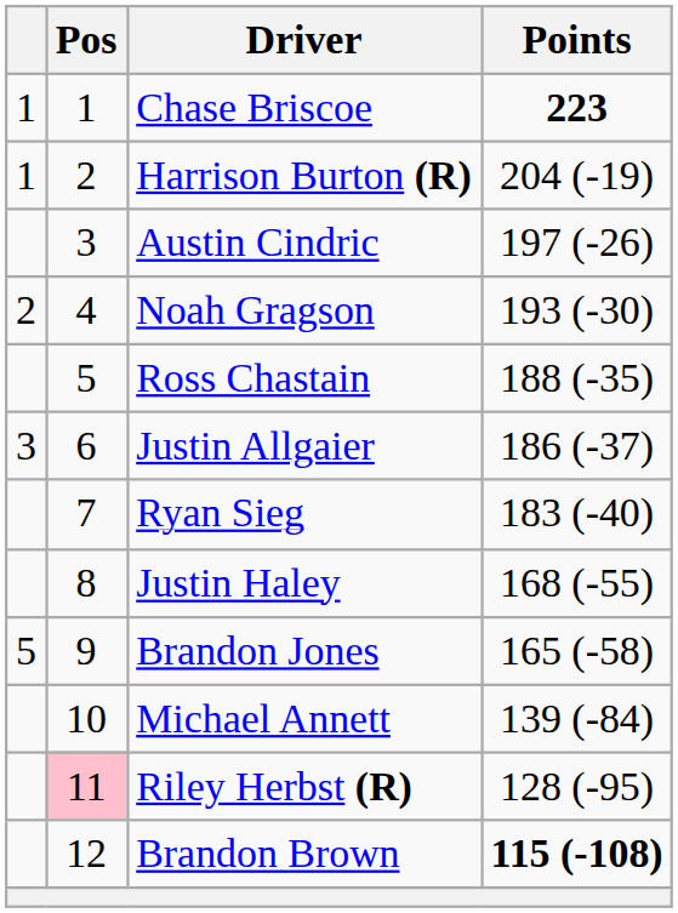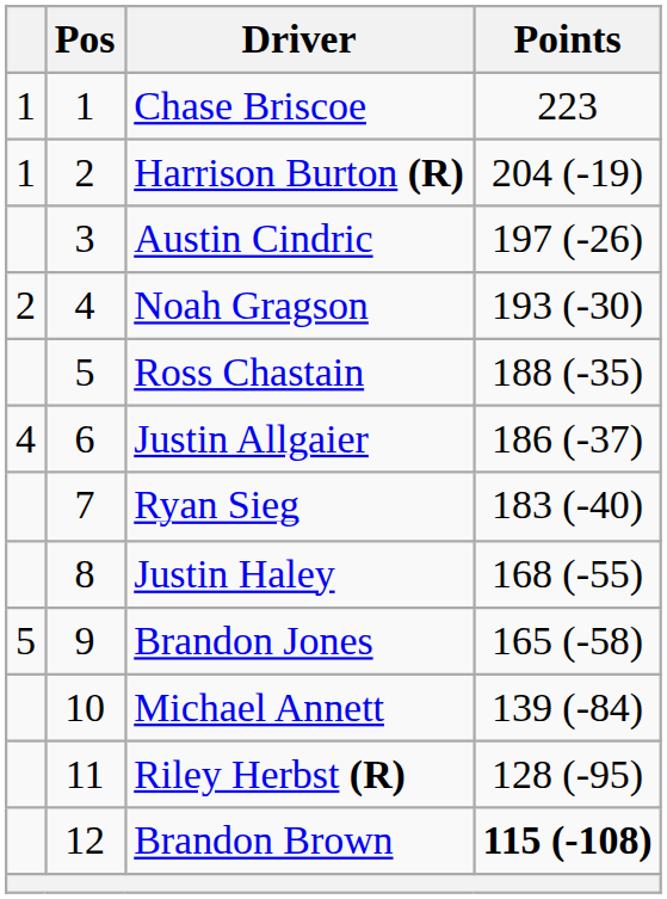Chase Briscoe | Points: bold -> normal
Justin Allgaier | column 1: 3 -> 4
Riley Herbst (R) | Pos: pink background -> no background
